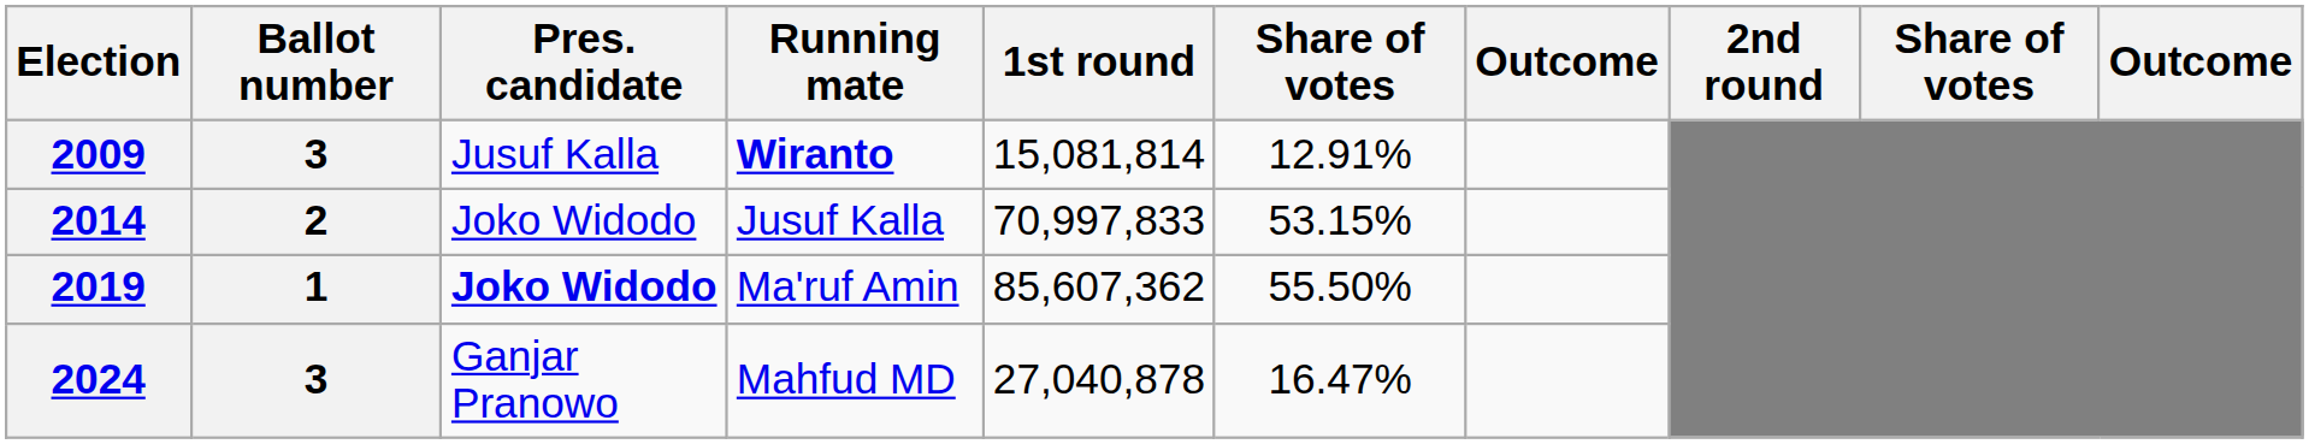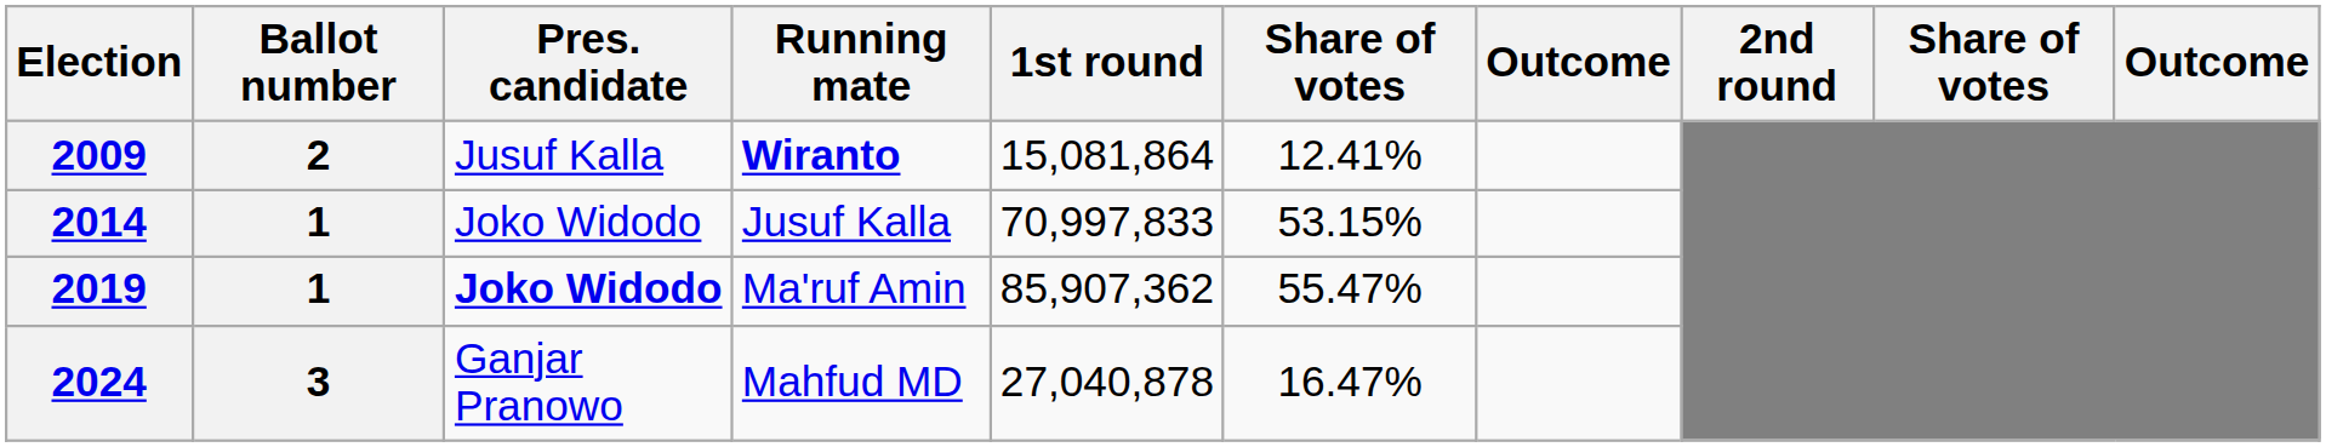2009 | Ballot number: 3 -> 2
2009 | 1st round: 15,081,814 -> 15,081,864
2009 | column 6: 12.91% -> 12.41%
2014 | Ballot number: 2 -> 1
2019 | 1st round: 85,607,362 -> 85,907,362
2019 | column 6: 55.50% -> 55.47%
